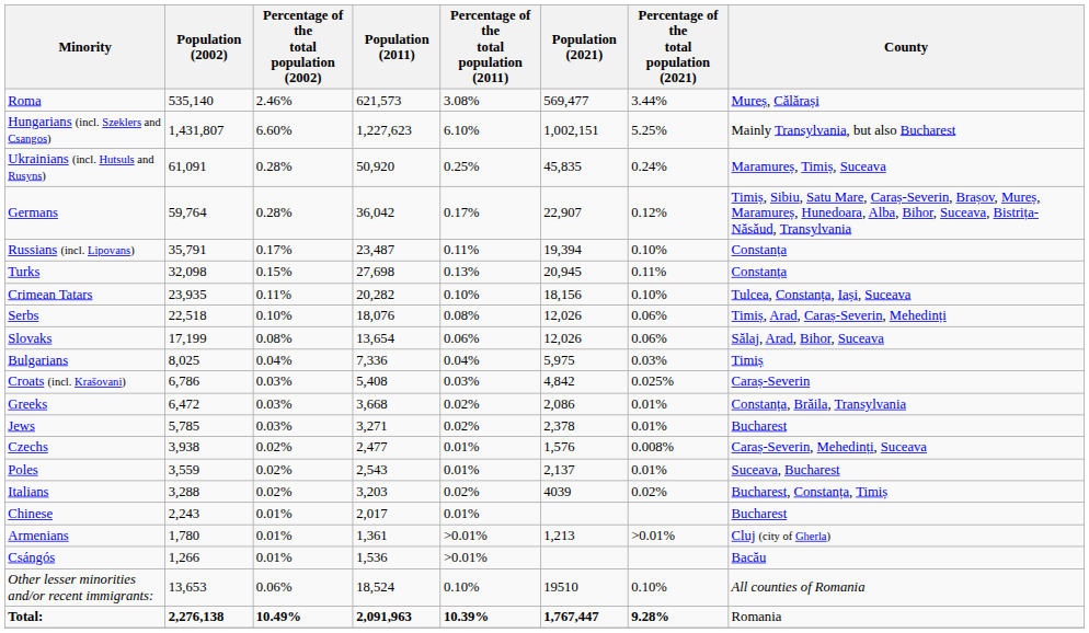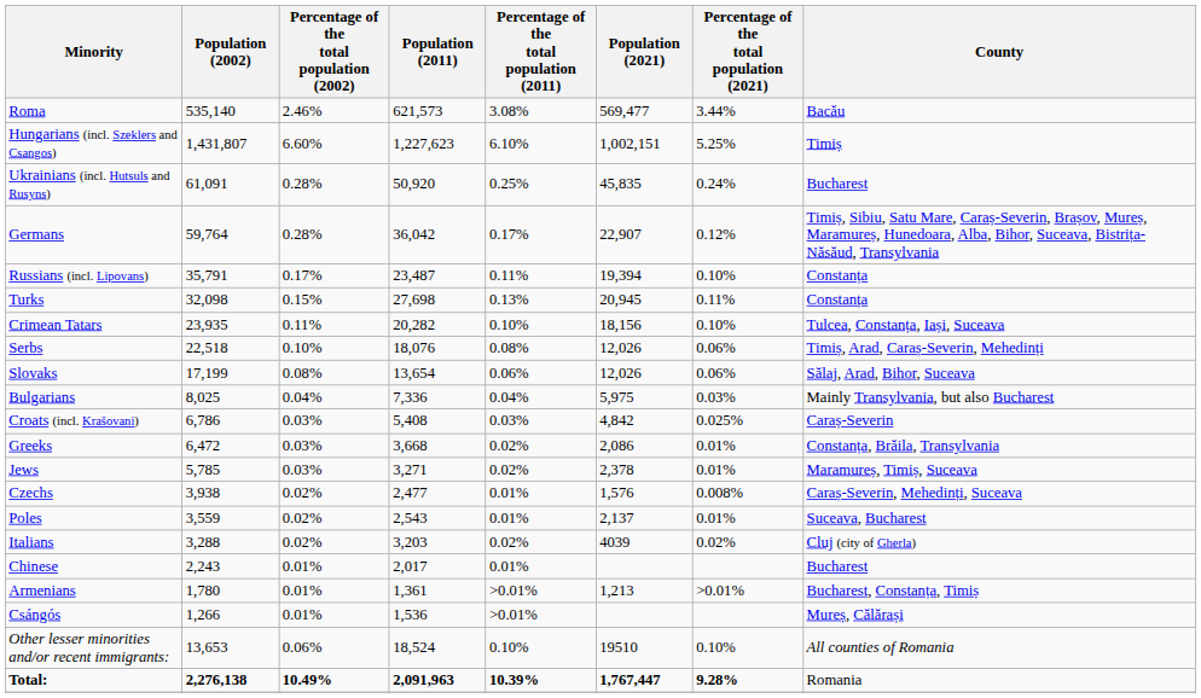Roma | County: Mureș, Călărași -> Bacău
Hungarians (incl. Szeklers and Csangos) | County: Mainly Transylvania, but also Bucharest -> Timiș
Ukrainians (incl. Hutsuls and Rusyns) | County: Maramureș, Timiș, Suceava -> Bucharest
Bulgarians | County: Timiș -> Mainly Transylvania, but also Bucharest
Jews | County: Bucharest -> Maramureș, Timiș, Suceava
Italians | County: Bucharest, Constanța, Timiș -> Cluj (city of Gherla)
Armenians | County: Cluj (city of Gherla) -> Bucharest, Constanța, Timiș
Csángós | County: Bacău -> Mureș, Călărași
